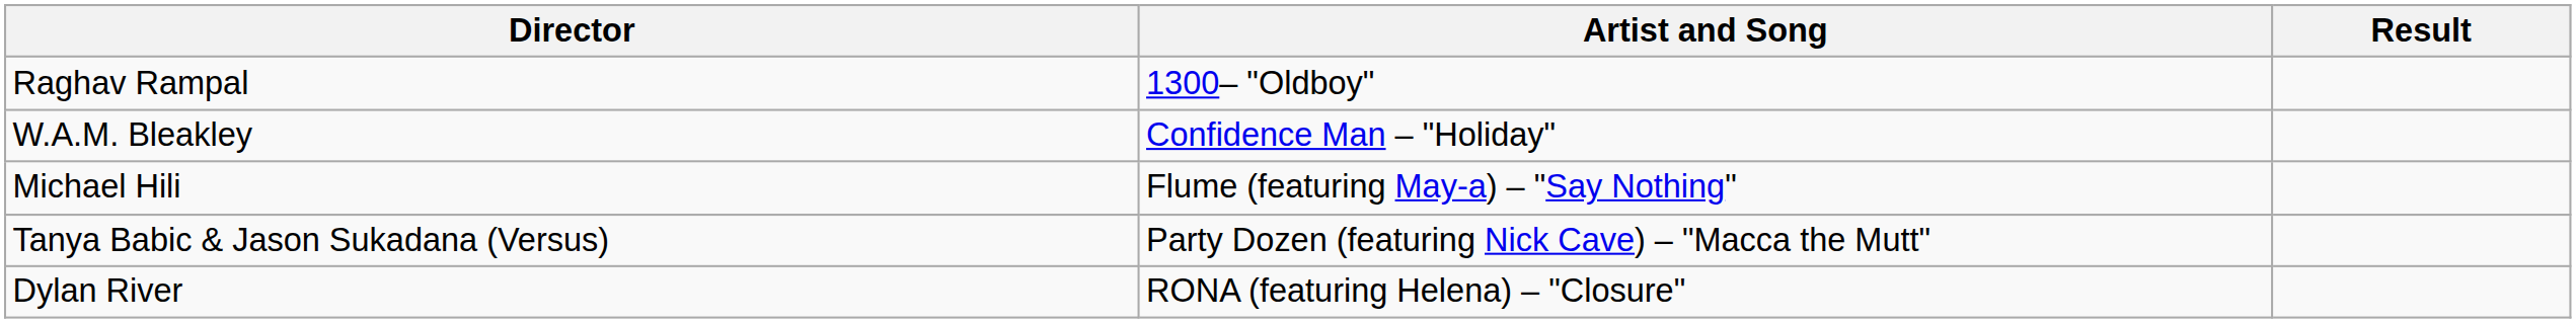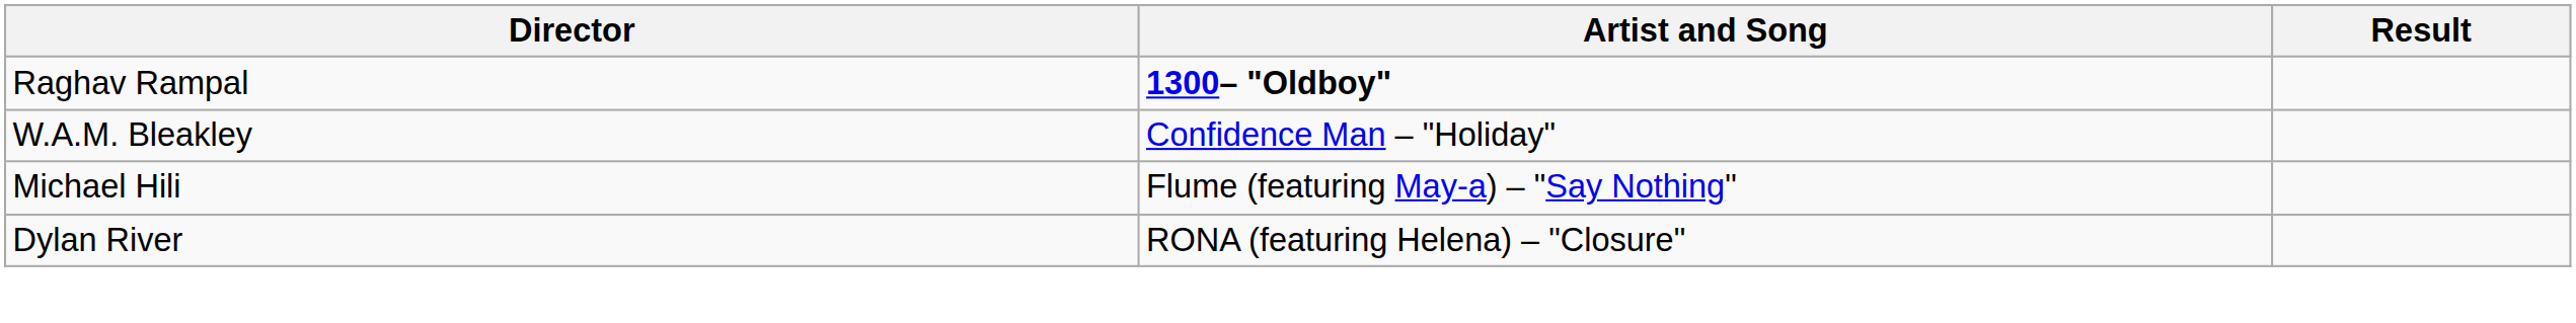Raghav Rampal | Artist and Song: normal -> bold
- row: Tanya Babic & Jason Sukadana (Versus) | Party Dozen (featuring Nick Cave) – "Macca the Mutt"
